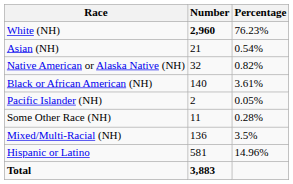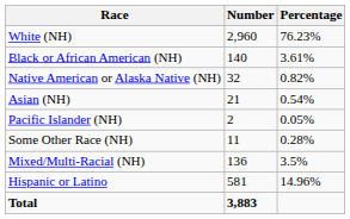White (NH) | Number: bold -> normal
rows swapped: Black or African American (NH) <-> Asian (NH)
